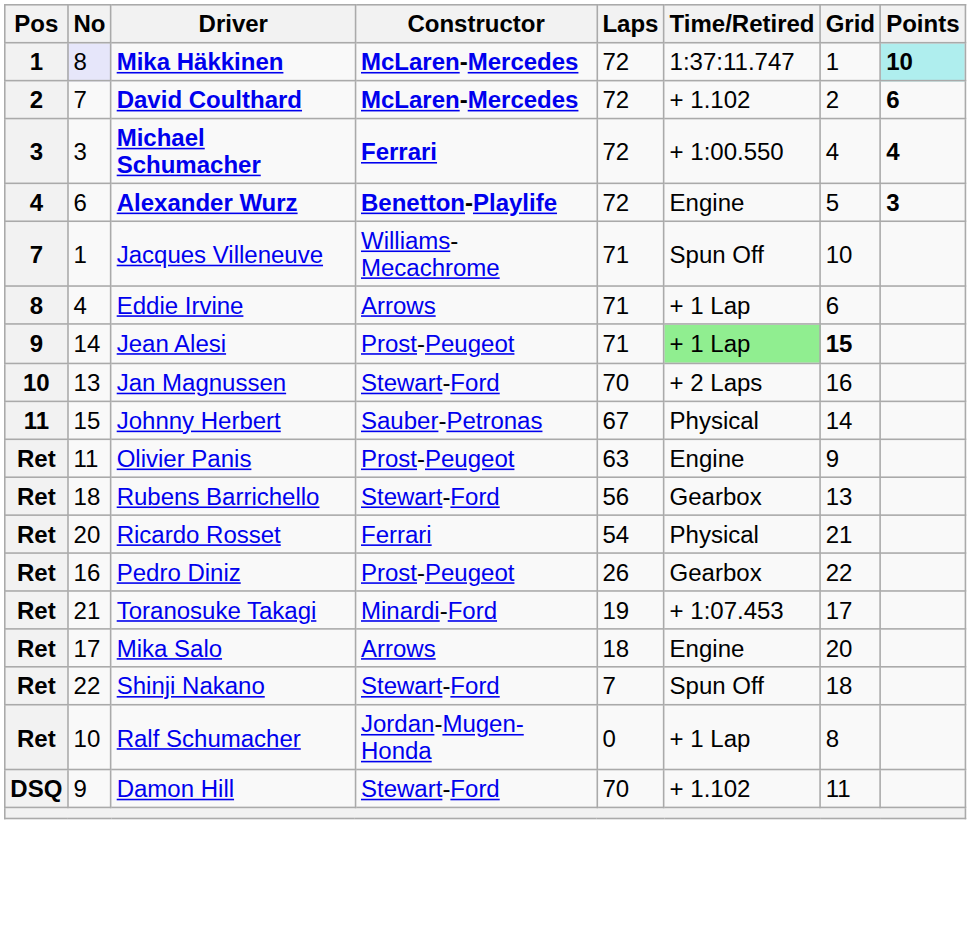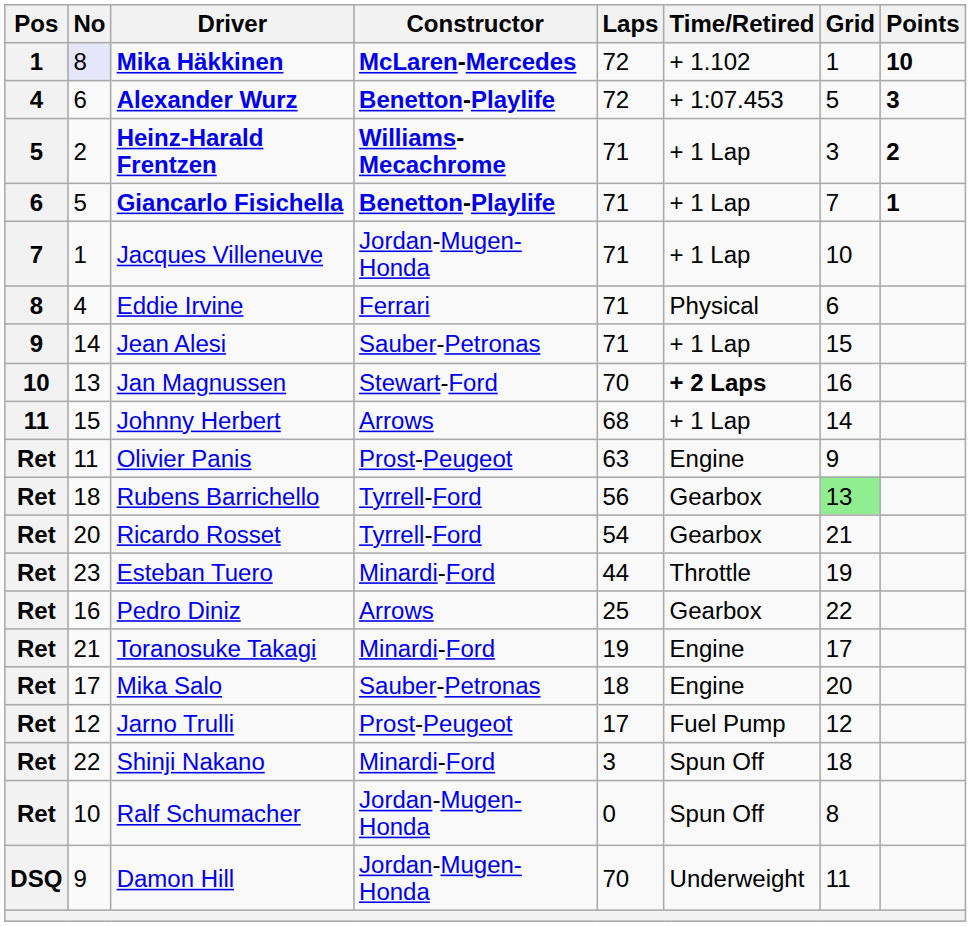Mika Häkkinen | Time/Retired: 1:37:11.747 -> + 1.102
Mika Häkkinen | Points: paleturquoise background -> no background
- row: 2 | 7 | David Coulthard | McLaren-Mercedes | 72 | + 1.102 | 2 | 6
- row: 3 | 3 | Michael Schumacher | Ferrari | 72 | + 1:00.550 | 4 | 4
Alexander Wurz | Time/Retired: Engine -> + 1:07.453
+ row: 5 | 2 | Heinz-Harald Frentzen | Williams-Mecachrome | 71 | + 1 Lap | 3 | 2
+ row: 6 | 5 | Giancarlo Fisichella | Benetton-Playlife | 71 | + 1 Lap | 7 | 1
Jacques Villeneuve | Constructor: Williams-Mecachrome -> Jordan-Mugen-Honda
Jacques Villeneuve | Time/Retired: Spun Off -> + 1 Lap
Eddie Irvine | Constructor: Arrows -> Ferrari
Eddie Irvine | Time/Retired: + 1 Lap -> Physical
Jean Alesi | Constructor: Prost-Peugeot -> Sauber-Petronas
Jean Alesi | Time/Retired: lightgreen background -> no background
Jean Alesi | Grid: bold -> normal
Jan Magnussen | Time/Retired: normal -> bold
Johnny Herbert | Constructor: Sauber-Petronas -> Arrows
Johnny Herbert | Laps: 67 -> 68
Johnny Herbert | Time/Retired: Physical -> + 1 Lap
Rubens Barrichello | Constructor: Stewart-Ford -> Tyrrell-Ford
Rubens Barrichello | Grid: no background -> lightgreen background
Ricardo Rosset | Constructor: Ferrari -> Tyrrell-Ford
Ricardo Rosset | Time/Retired: Physical -> Gearbox
+ row: Ret | 23 | Esteban Tuero | Minardi-Ford | 44 | Throttle | 19
Pedro Diniz | Constructor: Prost-Peugeot -> Arrows
Pedro Diniz | Laps: 26 -> 25
Toranosuke Takagi | Time/Retired: + 1:07.453 -> Engine
Mika Salo | Constructor: Arrows -> Sauber-Petronas
+ row: Ret | 12 | Jarno Trulli | Prost-Peugeot | 17 | Fuel Pump | 12
Shinji Nakano | Constructor: Stewart-Ford -> Minardi-Ford
Shinji Nakano | Laps: 7 -> 3
Ralf Schumacher | Time/Retired: + 1 Lap -> Spun Off
Damon Hill | Constructor: Stewart-Ford -> Jordan-Mugen-Honda
Damon Hill | Time/Retired: + 1.102 -> Underweight
